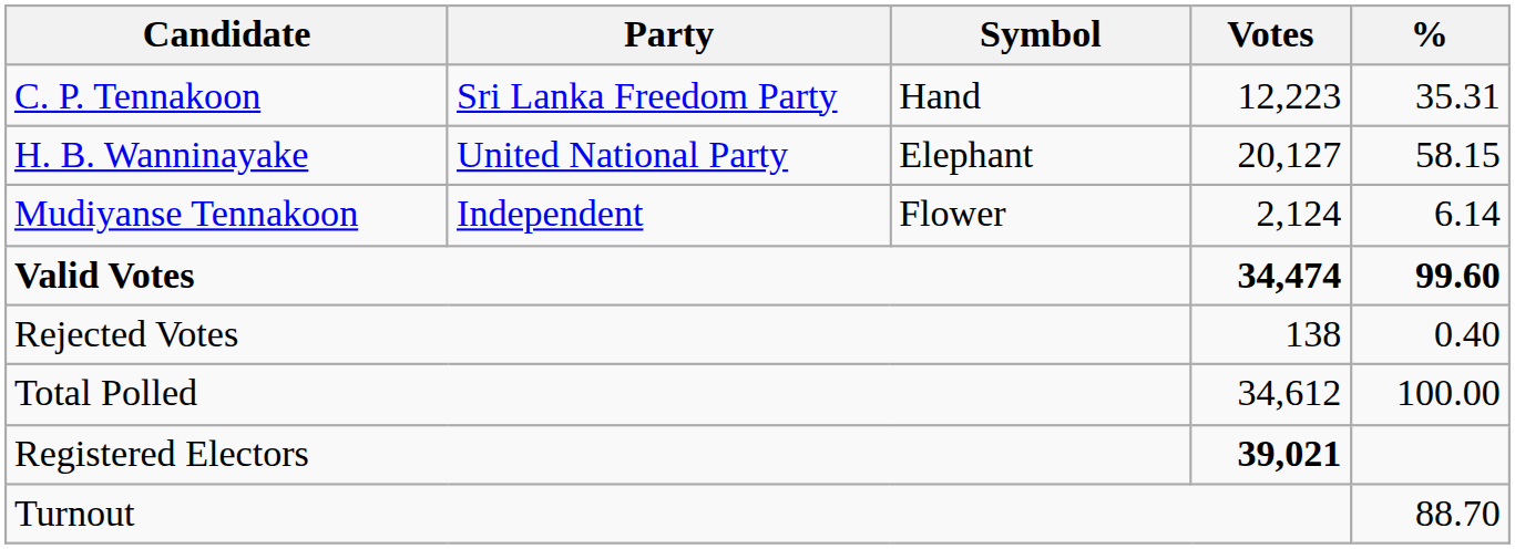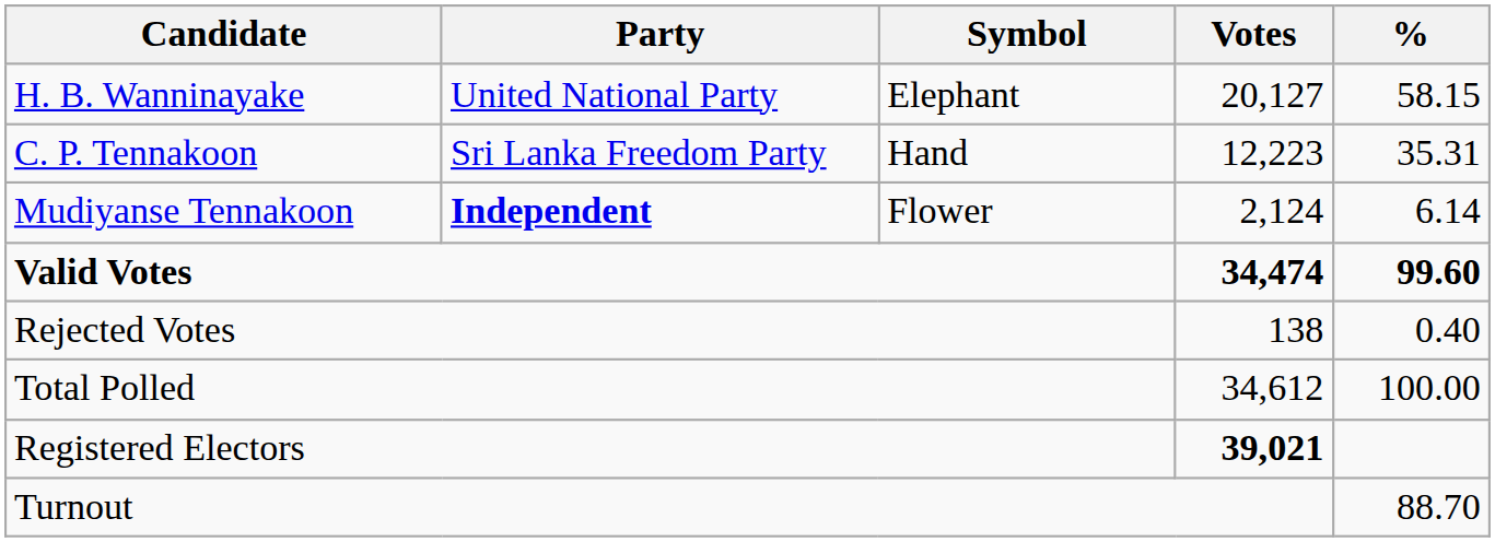rows swapped: H. B. Wanninayake <-> C. P. Tennakoon
Mudiyanse Tennakoon | Party: normal -> bold
